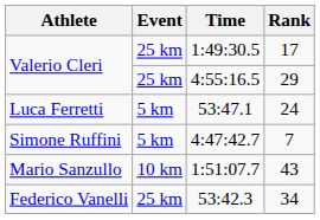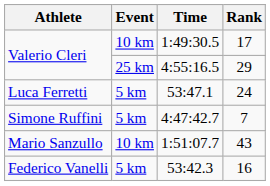1:49:30.5 | Event: 25 km -> 10 km
53:42.3 | Event: 25 km -> 5 km
53:42.3 | Rank: 34 -> 16
